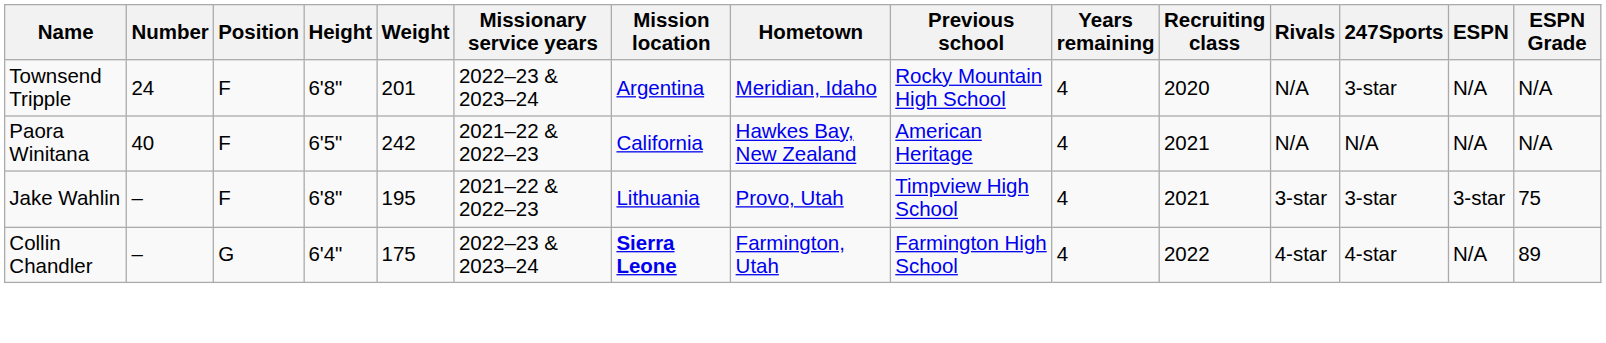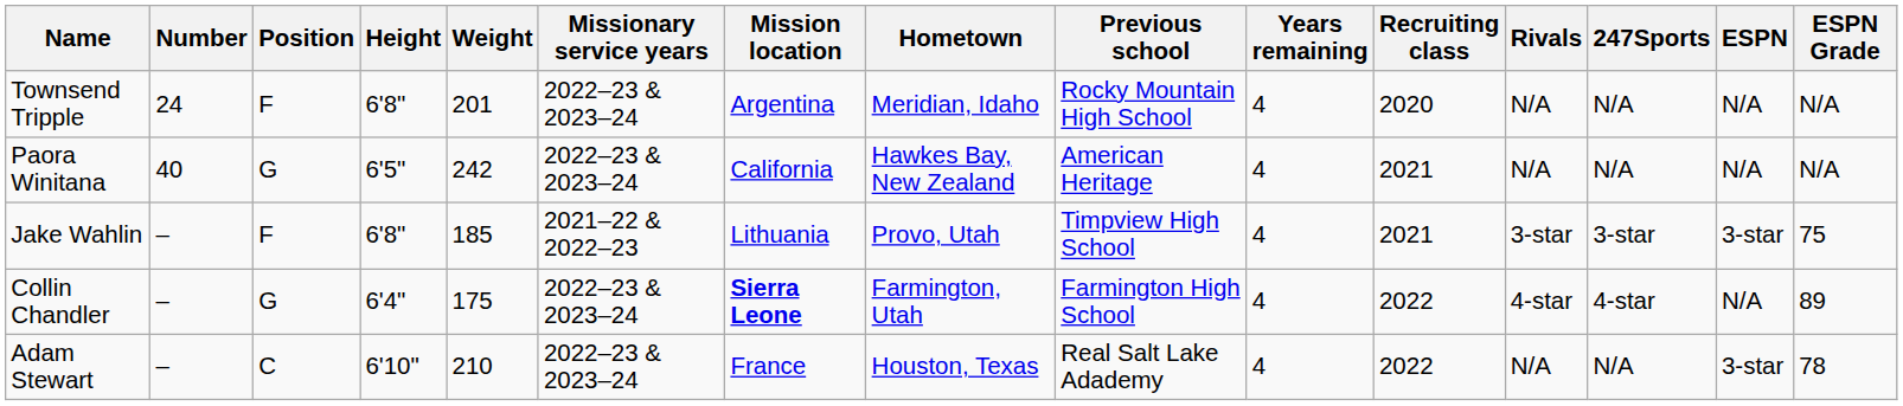Townsend Tripple | 247Sports: 3-star -> N/A
Paora Winitana | Position: F -> G
Paora Winitana | Missionary service years: 2021–22 & 2022–23 -> 2022–23 & 2023–24
Jake Wahlin | Weight: 195 -> 185
+ row: Adam Stewart | – | C | 6'10" | 210 | 2022–23 & 2023–24 | France | Houston, Texas | Real Salt Lake Adademy | 4 | 2022 | N/A | N/A | 3-star | 78
